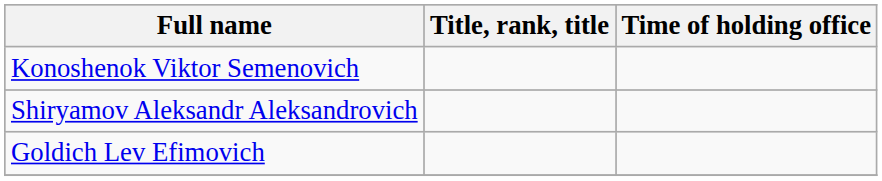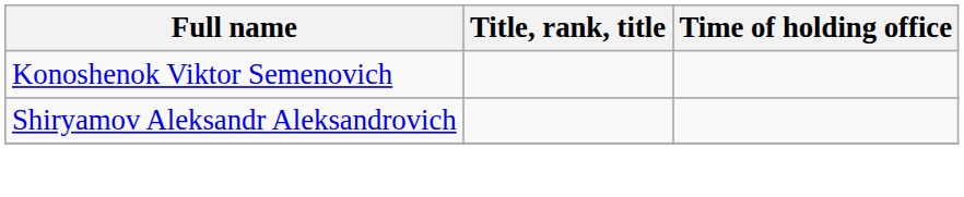- row: Goldich Lev Efimovich
